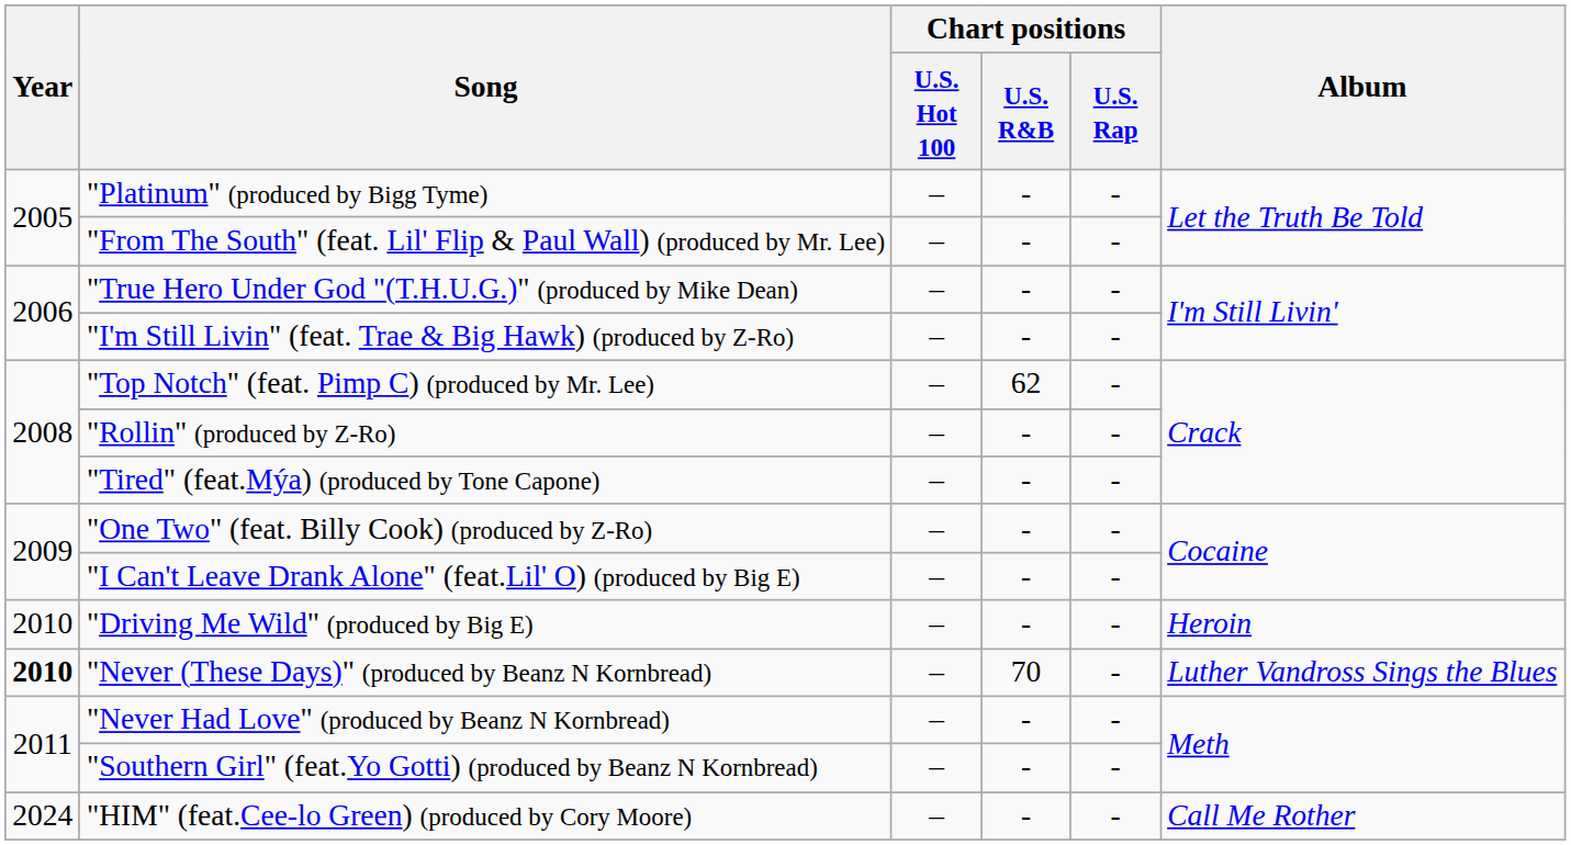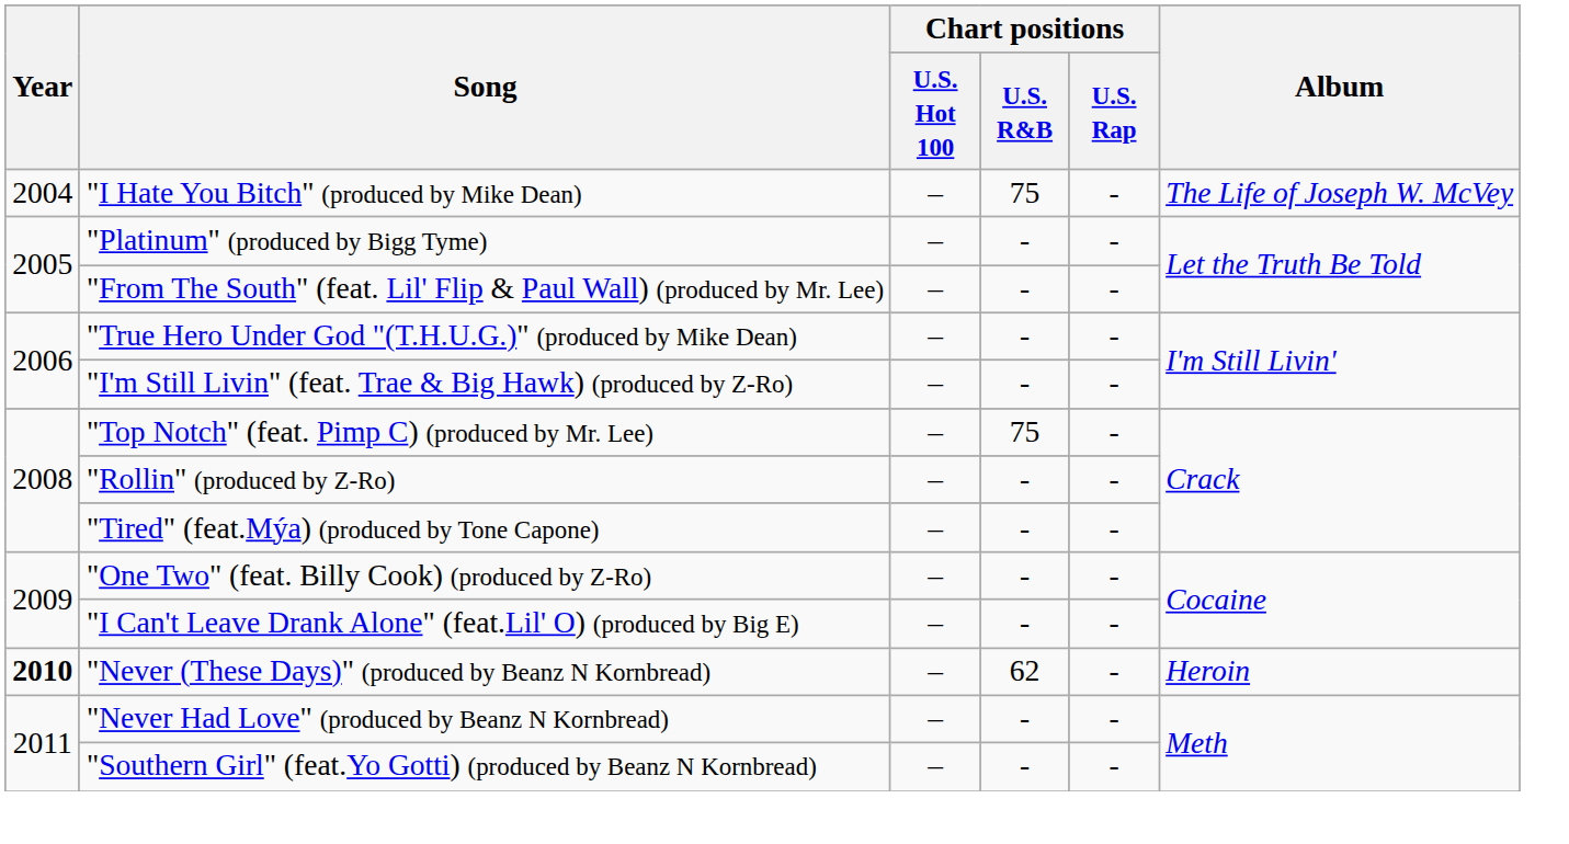+ row: 2004 | "I Hate You Bitch" (produced by Mike Dean) | – | 75 | - | The Life of Joseph W. McVey
"Top Notch" (feat. Pimp C) (produced by Mr. Lee) | Chart positions / U.S. R&B: 62 -> 75
- row: 2010 | "Driving Me Wild" (produced by Big E) | – | - | - | Heroin
"Never (These Days)" (produced by Beanz N Kornbread) | Chart positions / U.S. R&B: 70 -> 62
"Never (These Days)" (produced by Beanz N Kornbread) | Album: Luther Vandross Sings the Blues -> Heroin
- row: 2024 | "HIM" (feat.Cee-lo Green) (produced by Cory Moore) | – | - | - | Call Me Rother
